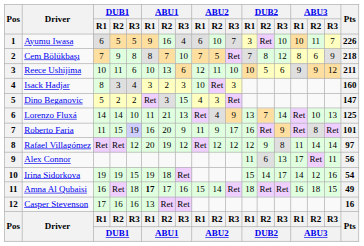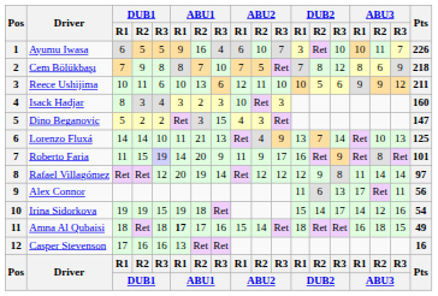Roberto Faria | ABU1 / R1: 16 -> 14
Rafael Villagómez | ABU1 / R3: 12 -> 14
Amna Al Qubaisi | DUB1 / R1: 16 -> 18
